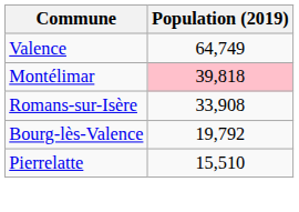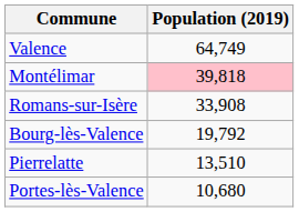Pierrelatte | Population (2019): 15,510 -> 13,510
+ row: Portes-lès-Valence | 10,680
